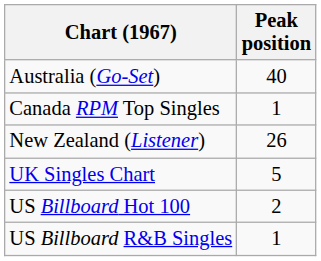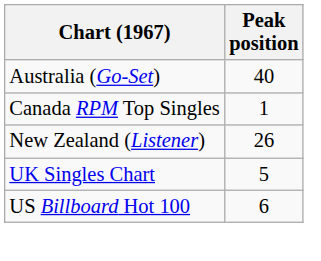US Billboard Hot 100 | Peak position: 2 -> 6
- row: US Billboard R&B Singles | 1
